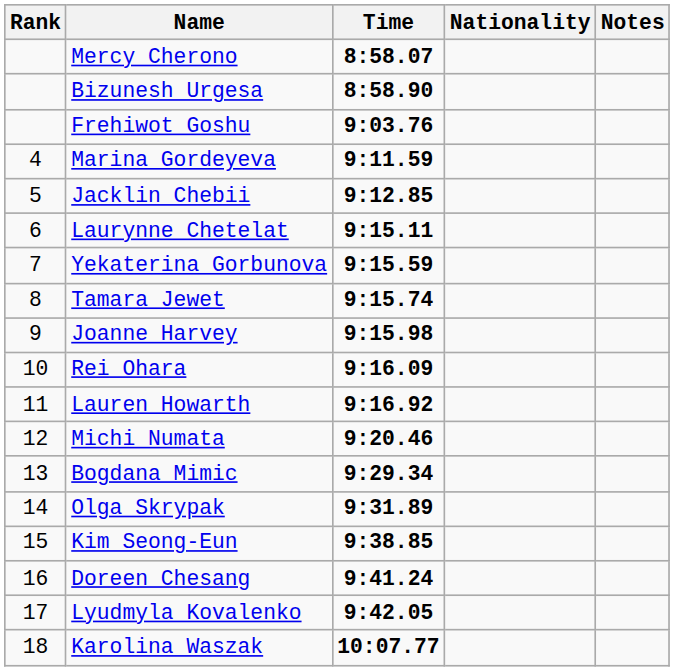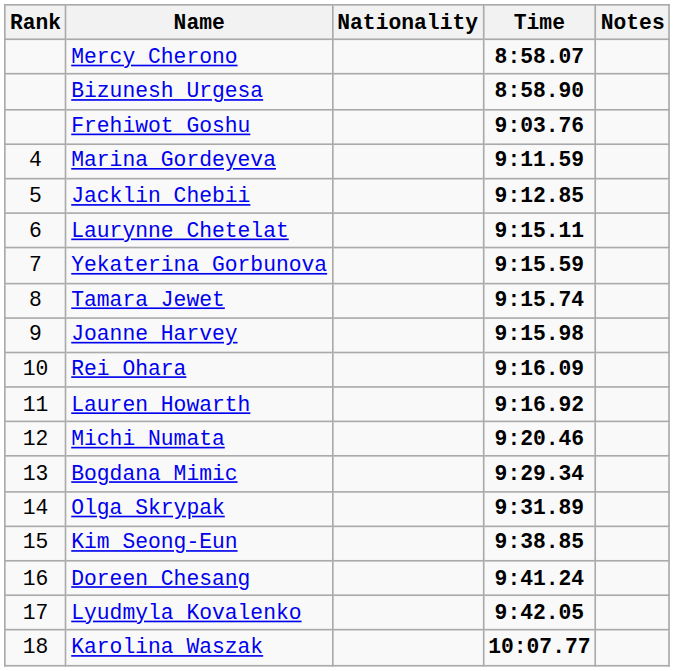columns swapped: Nationality <-> Time
